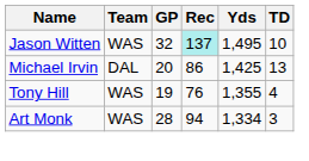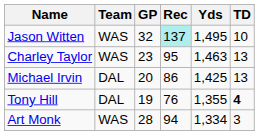+ row: Charley Taylor | WAS | 23 | 95 | 1,463 | 13
Tony Hill | Team: WAS -> DAL
Tony Hill | TD: normal -> bold
